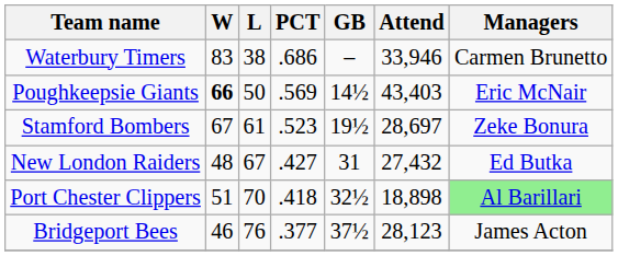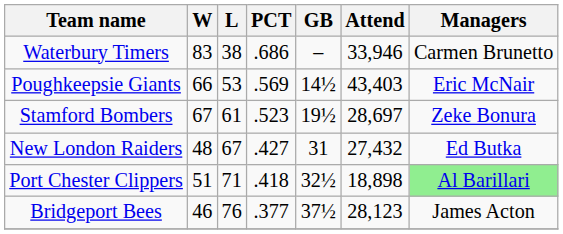Poughkeepsie Giants | W: bold -> normal
Poughkeepsie Giants | L: 50 -> 53
Port Chester Clippers | L: 70 -> 71
